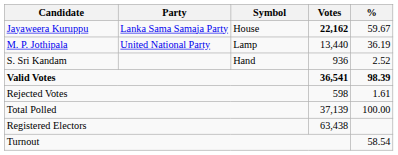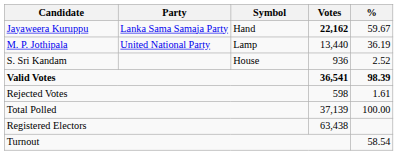Jayaweera Kuruppu | Symbol: House -> Hand
S. Sri Kandam | Symbol: Hand -> House
